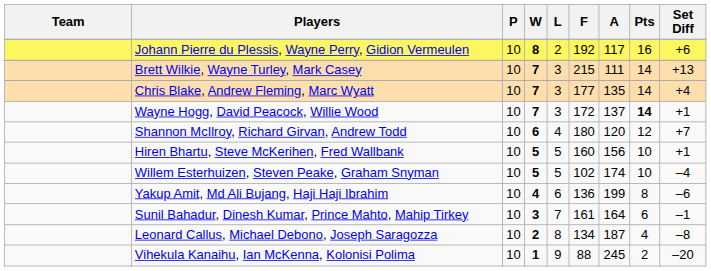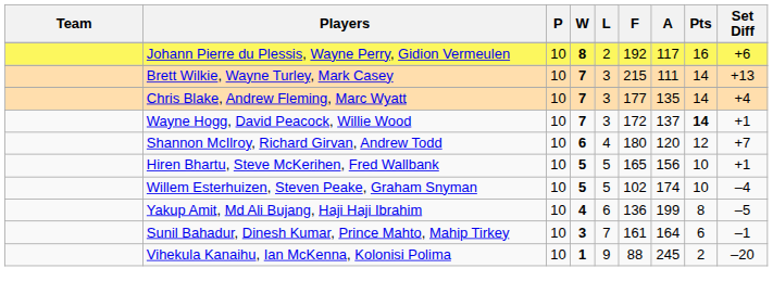Hiren Bhartu, Steve McKerihen, Fred Wallbank | F: 160 -> 165
Yakup Amit, Md Ali Bujang, Haji Haji Ibrahim | Set Diff: –6 -> –5
- row: Leonard Callus, Michael Debono, Joseph Saragozza | 10 | 2 | 8 | 134 | 187 | 4 | –8
